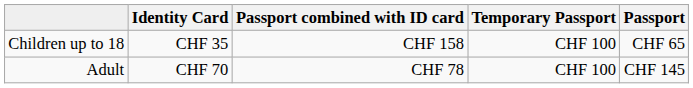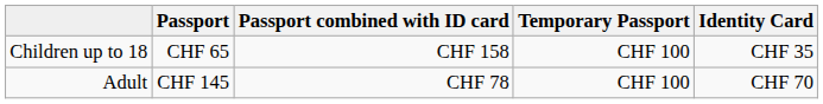columns swapped: Passport <-> Identity Card
